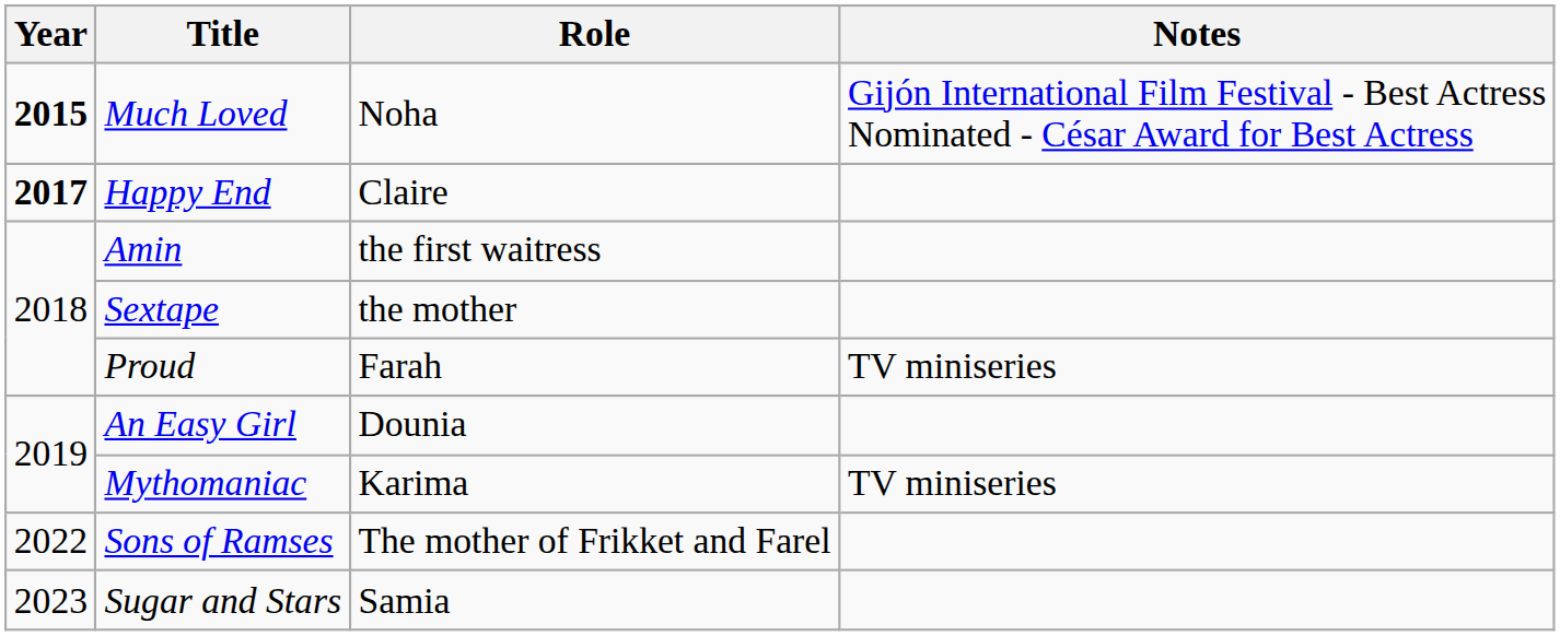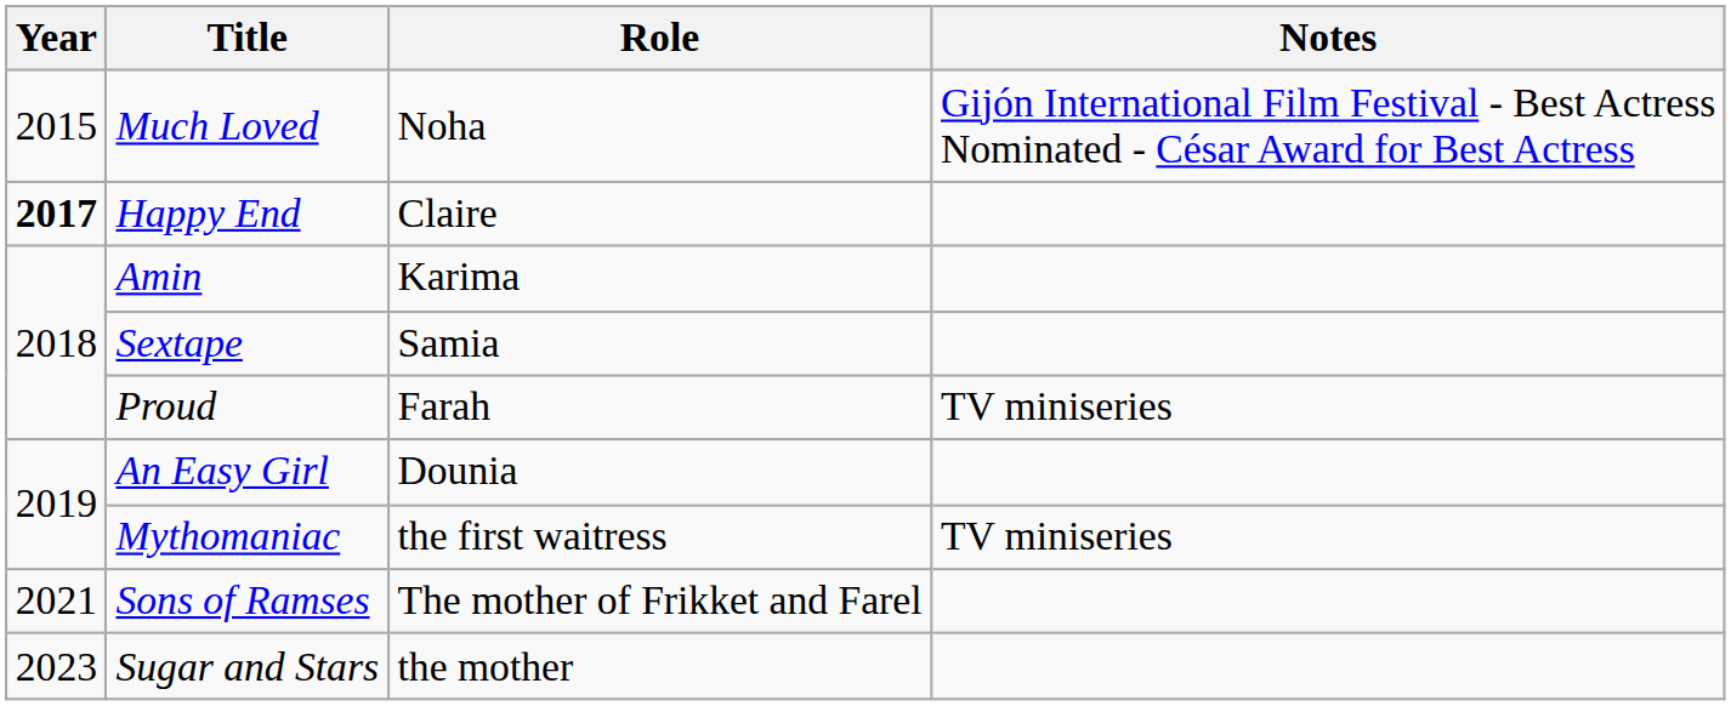Much Loved | Year: bold -> normal
Amin | Role: the first waitress -> Karima
Sextape | Role: the mother -> Samia
Mythomaniac | Role: Karima -> the first waitress
Sons of Ramses | Year: 2022 -> 2021
Sugar and Stars | Role: Samia -> the mother
